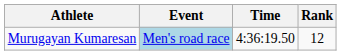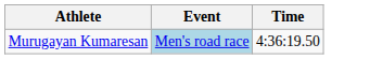- column: Rank | 12
